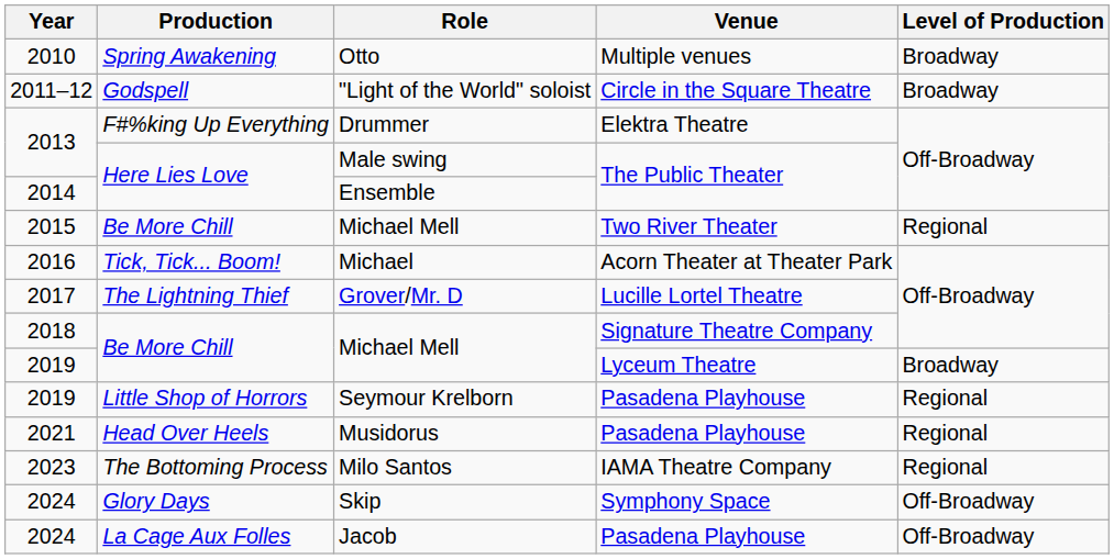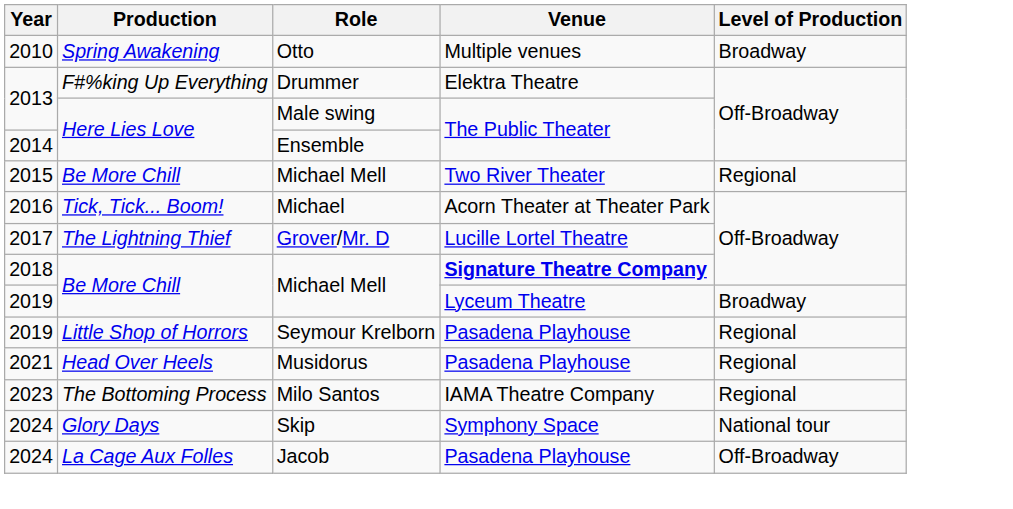- row: 2011–12 | Godspell | "Light of the World" soloist | Circle in the Square Theatre | Broadway
2018 / Michael Mell | Venue: normal -> bold
Skip | Level of Production: Off-Broadway -> National tour
